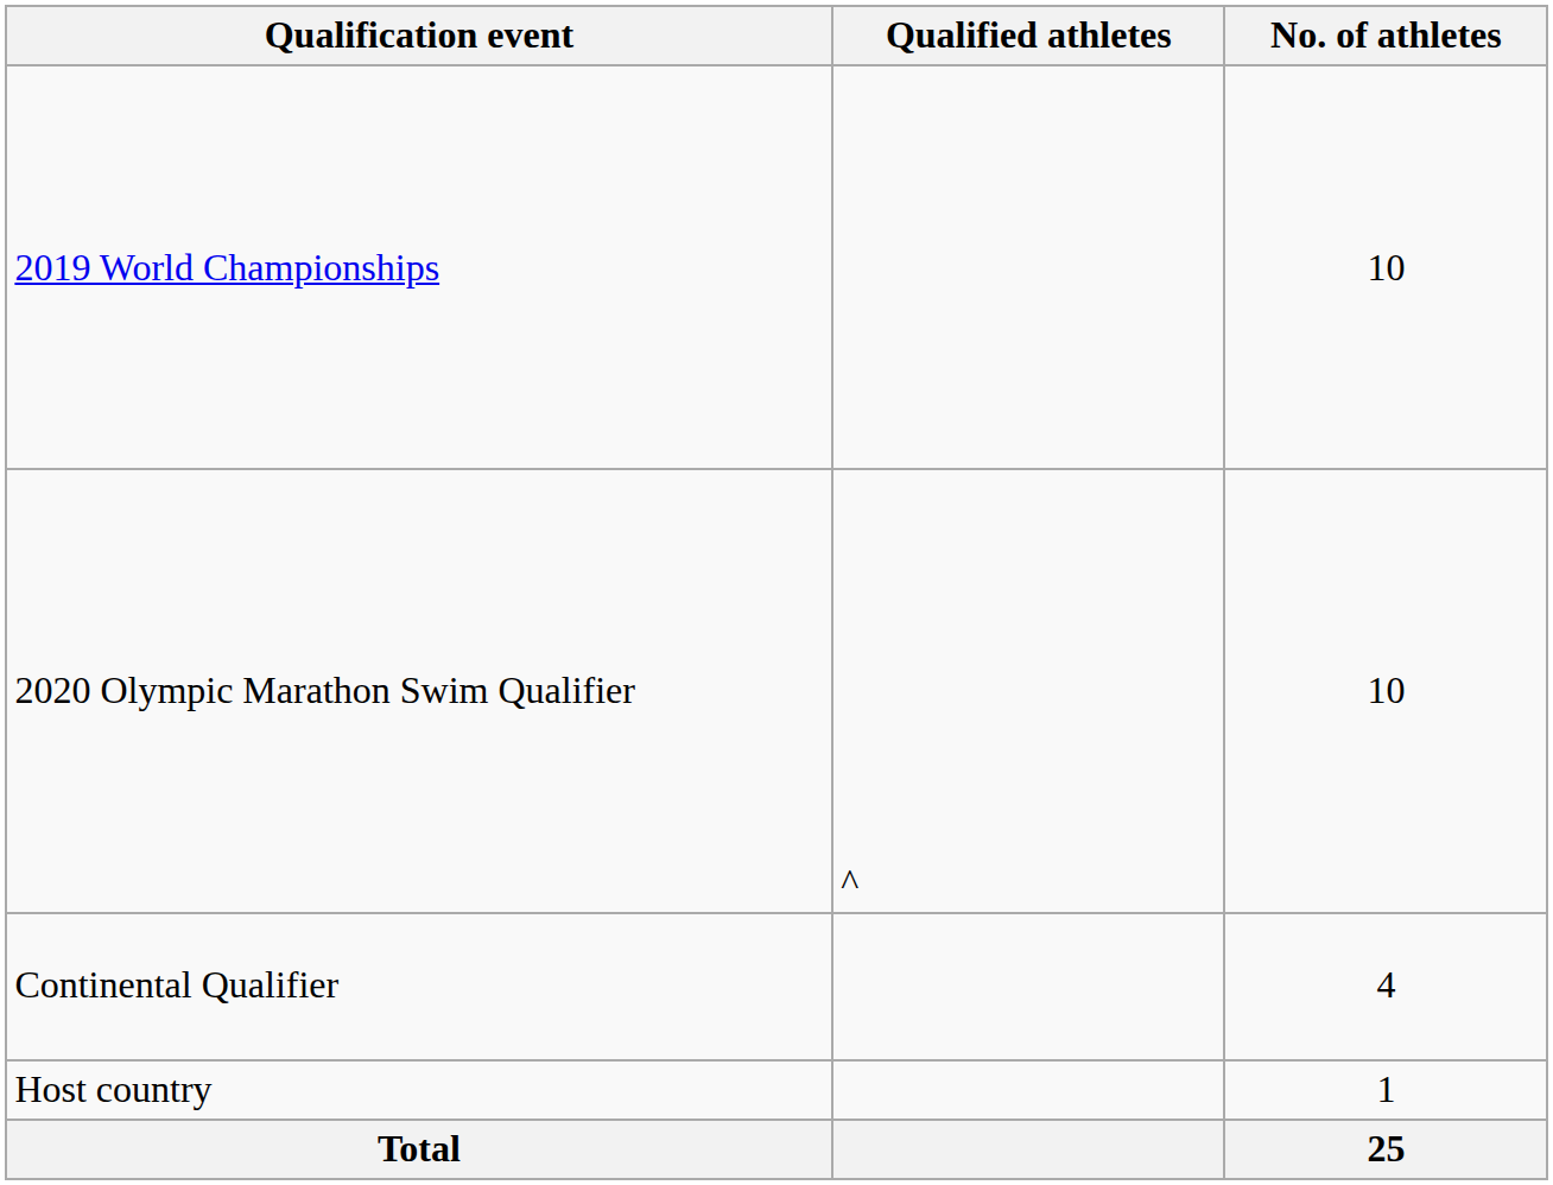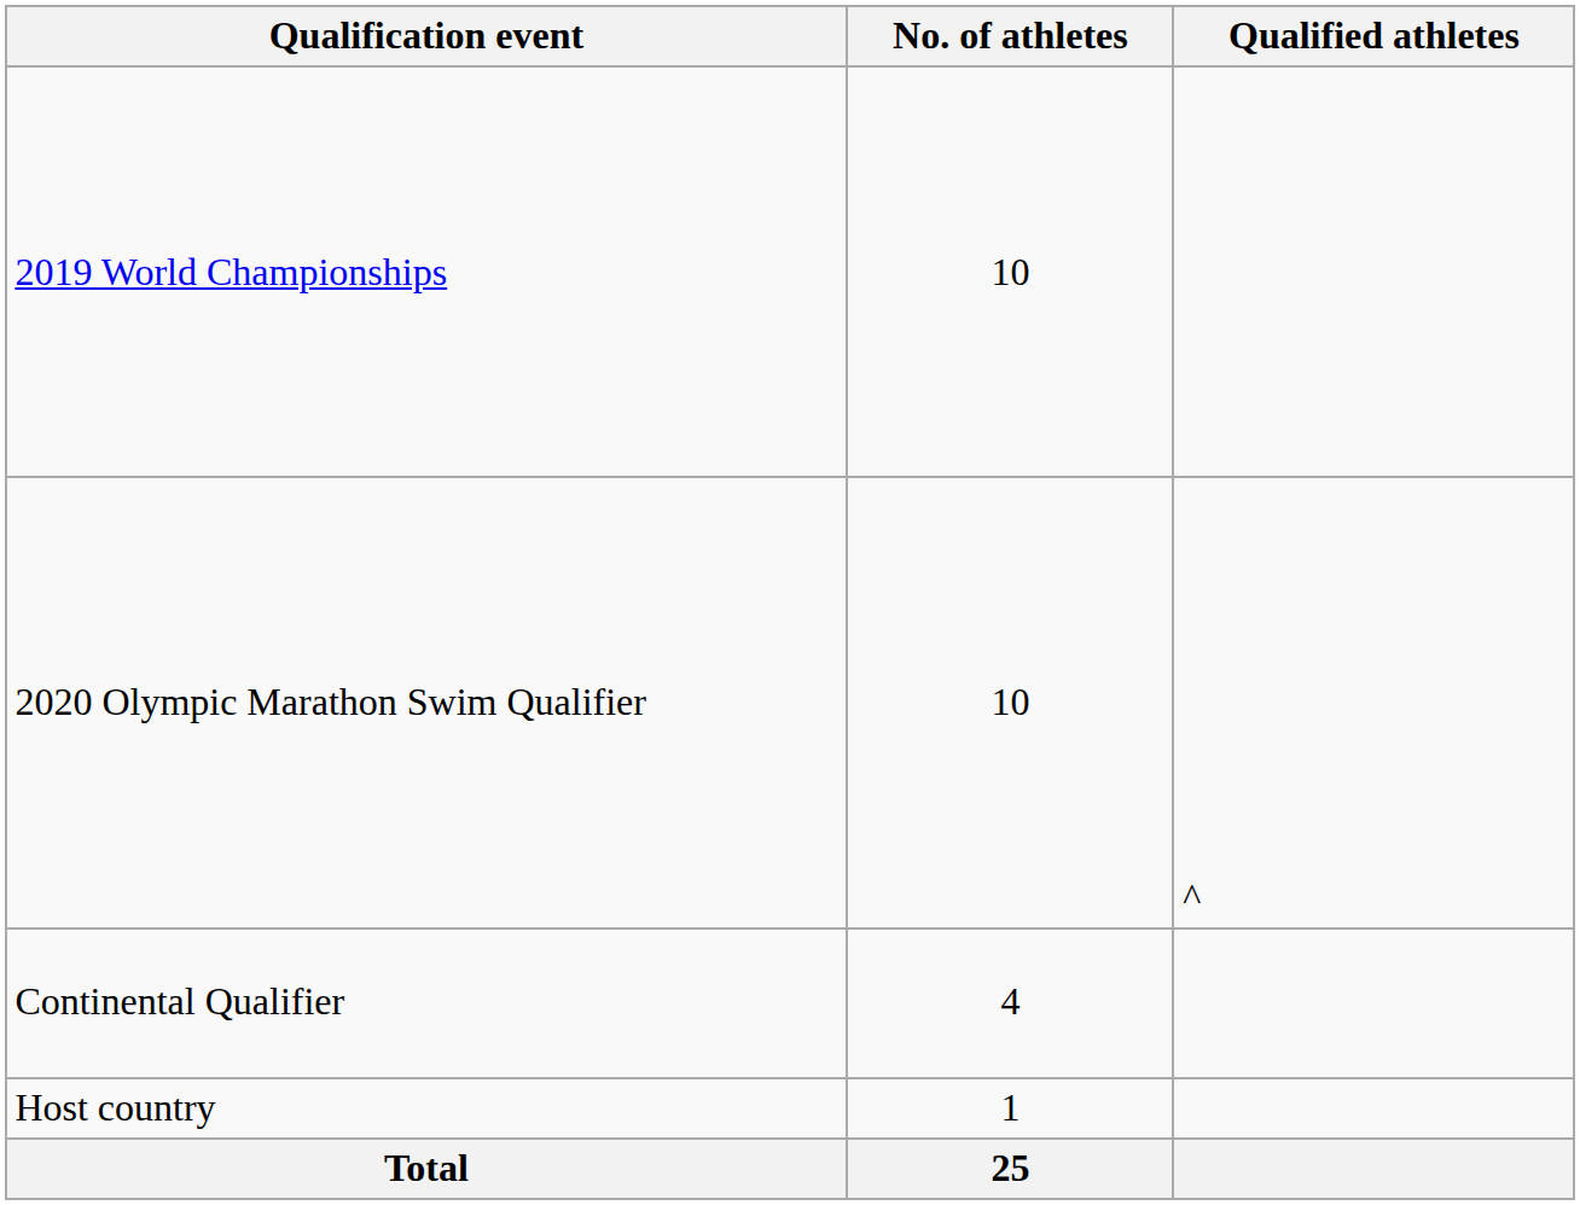columns swapped: No. of athletes <-> Qualified athletes
